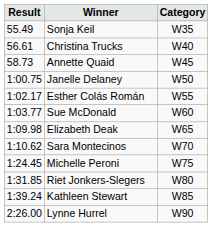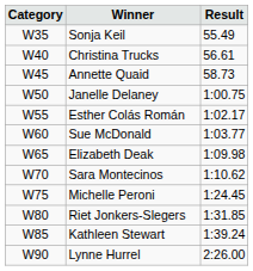columns swapped: Category <-> Result
